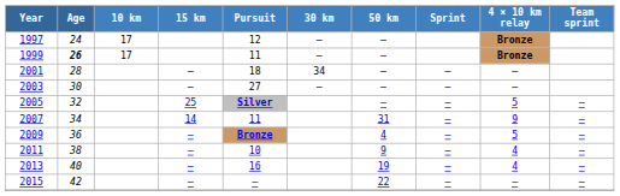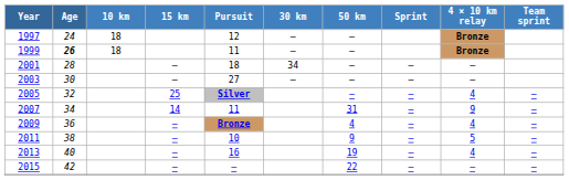1997 | 10 km: 17 -> 18
1999 | 10 km: 17 -> 18
2005 | 4 × 10 km relay: 5 -> 4
2009 | 4 × 10 km relay: 5 -> 4
2011 | 4 × 10 km relay: 4 -> 5
